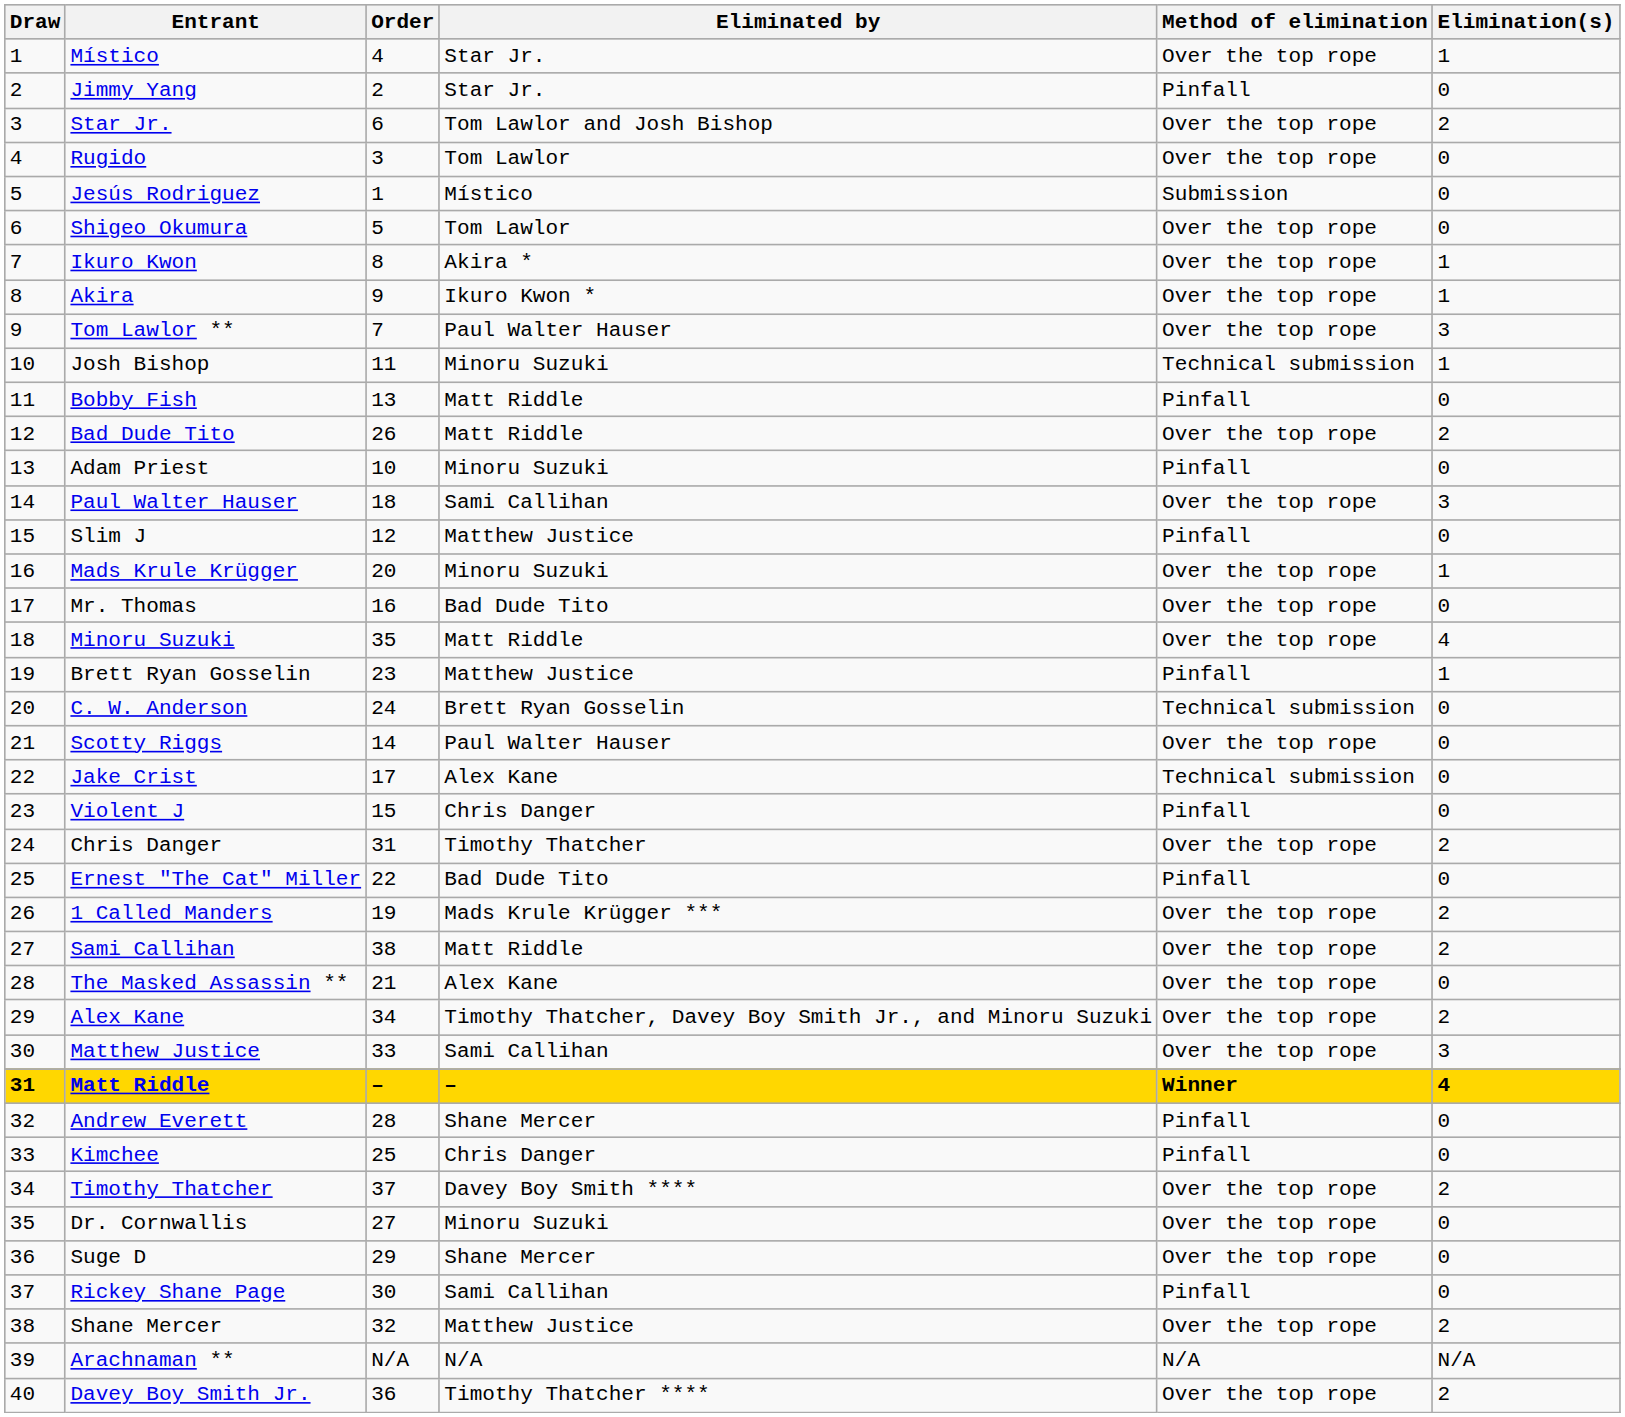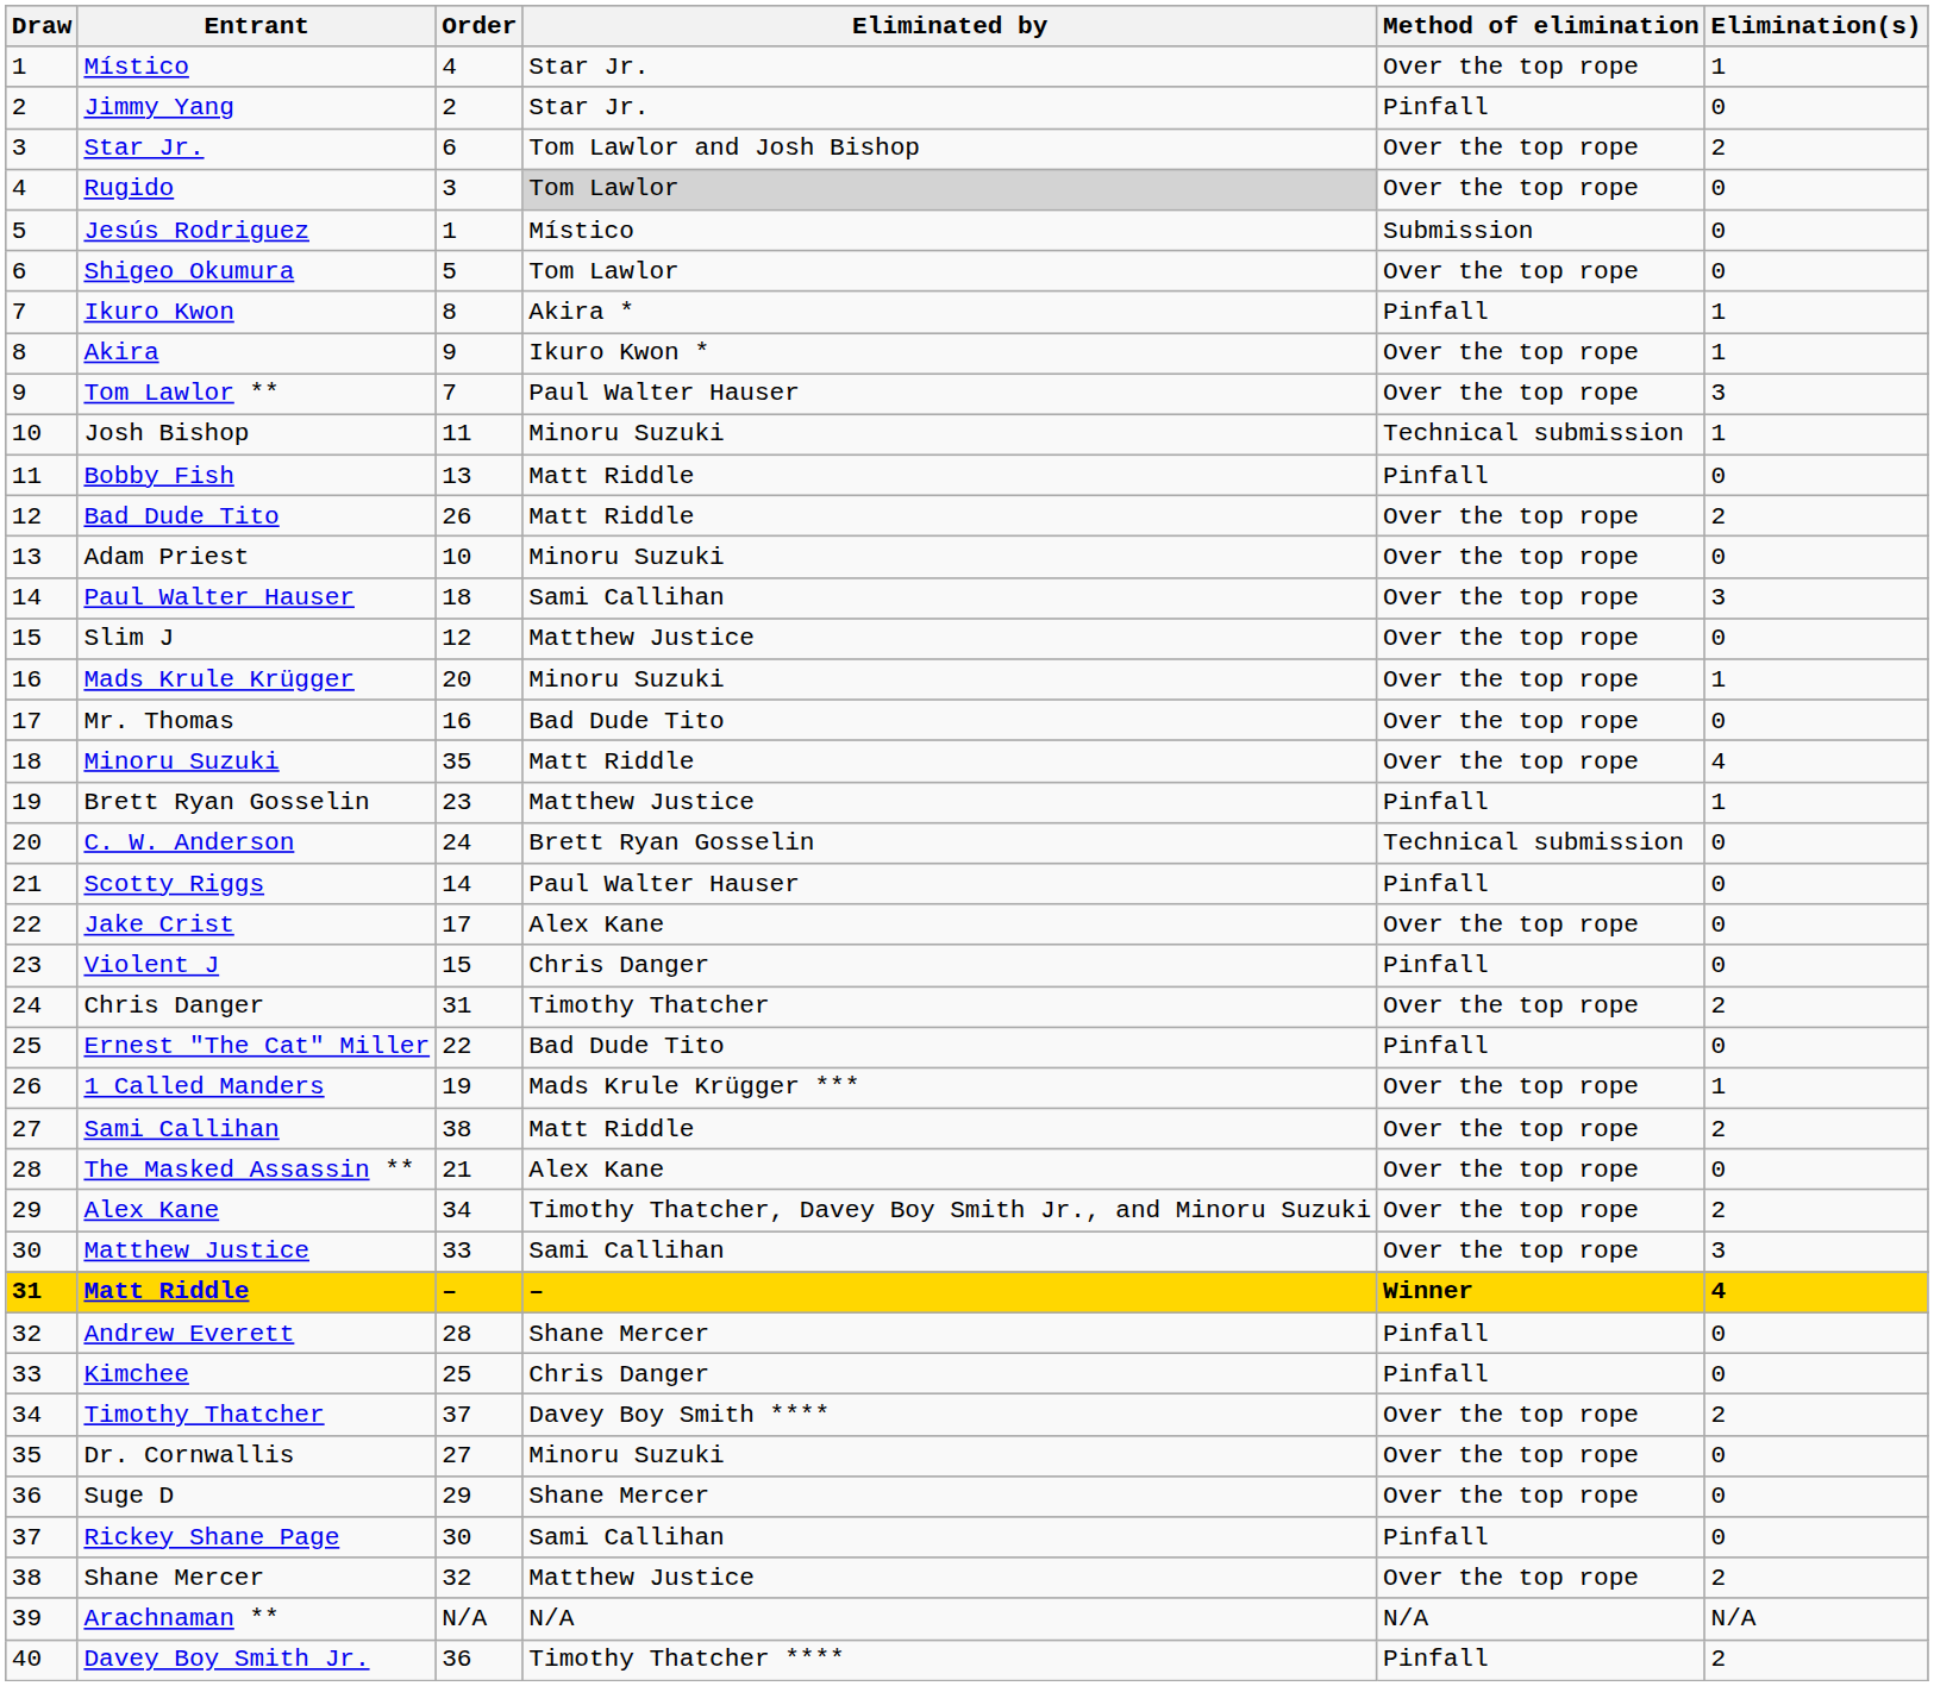Rugido | Eliminated by: no background -> lightgrey background
Ikuro Kwon | Method of elimination: Over the top rope -> Pinfall
Adam Priest | Method of elimination: Pinfall -> Over the top rope
Slim J | Method of elimination: Pinfall -> Over the top rope
Scotty Riggs | Method of elimination: Over the top rope -> Pinfall
Jake Crist | Method of elimination: Technical submission -> Over the top rope
1 Called Manders | Elimination(s): 2 -> 1
Davey Boy Smith Jr. | Method of elimination: Over the top rope -> Pinfall
